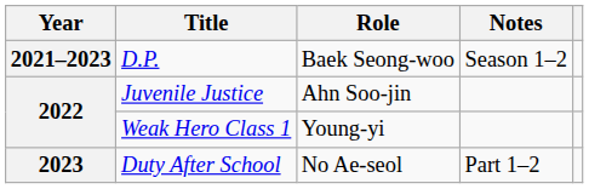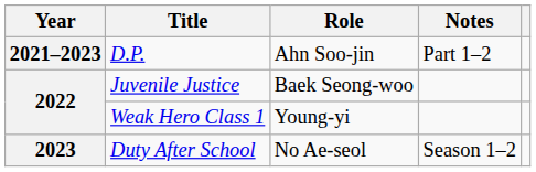D.P. | Role: Baek Seong-woo -> Ahn Soo-jin
D.P. | Notes: Season 1–2 -> Part 1–2
Juvenile Justice | Role: Ahn Soo-jin -> Baek Seong-woo
Duty After School | Notes: Part 1–2 -> Season 1–2
